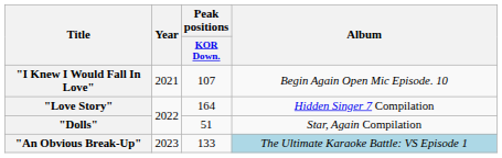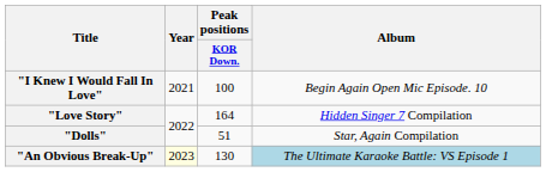"I Knew I Would Fall In Love" | Peak positions / KOR Down.: 107 -> 100
"An Obvious Break-Up" | Year: no background -> lightyellow background
"An Obvious Break-Up" | Peak positions / KOR Down.: 133 -> 130
